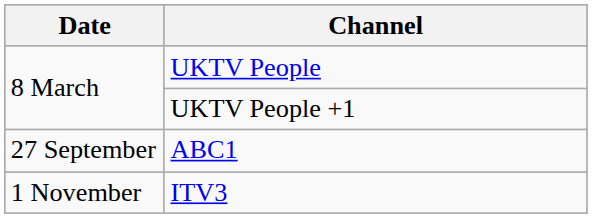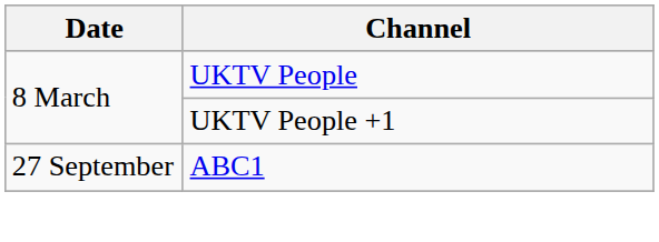- row: 1 November | ITV3
